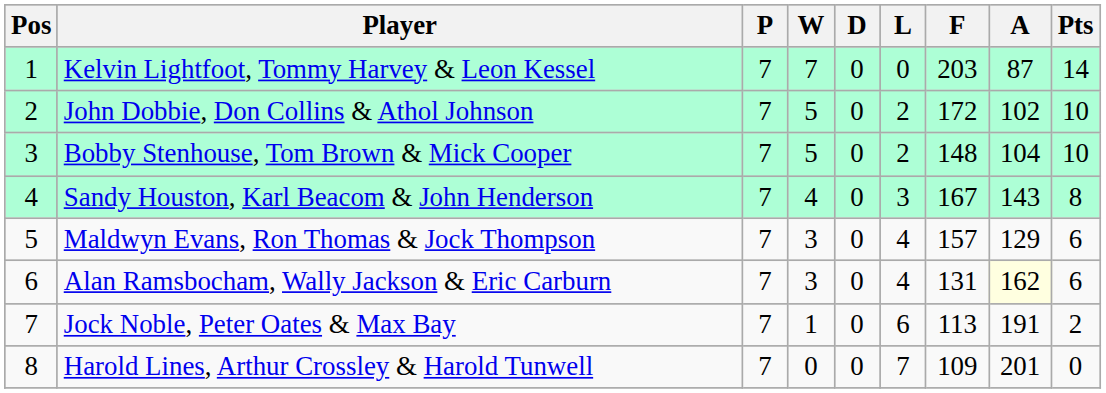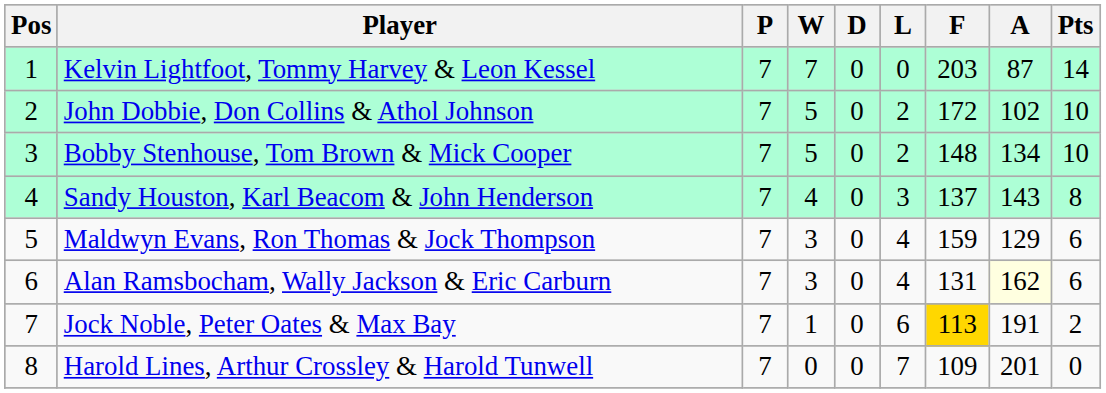Bobby Stenhouse, Tom Brown & Mick Cooper | A: 104 -> 134
Sandy Houston, Karl Beacom & John Henderson | F: 167 -> 137
Maldwyn Evans, Ron Thomas & Jock Thompson | F: 157 -> 159
Jock Noble, Peter Oates & Max Bay | F: no background -> gold background
